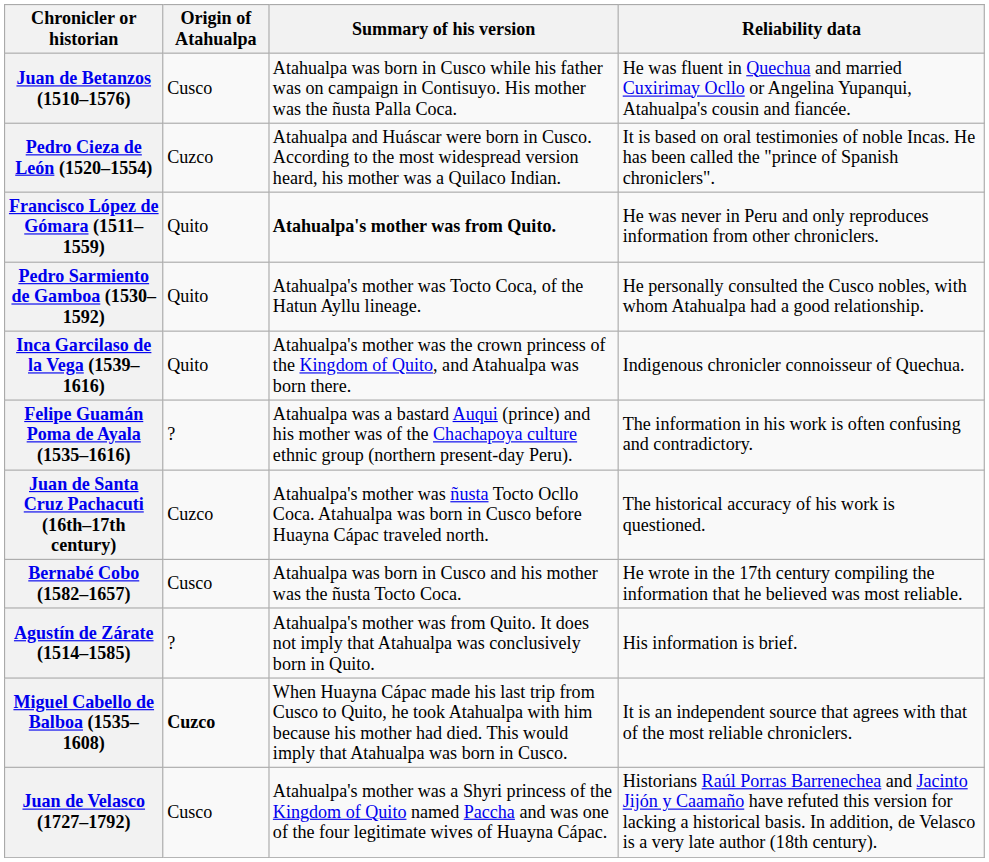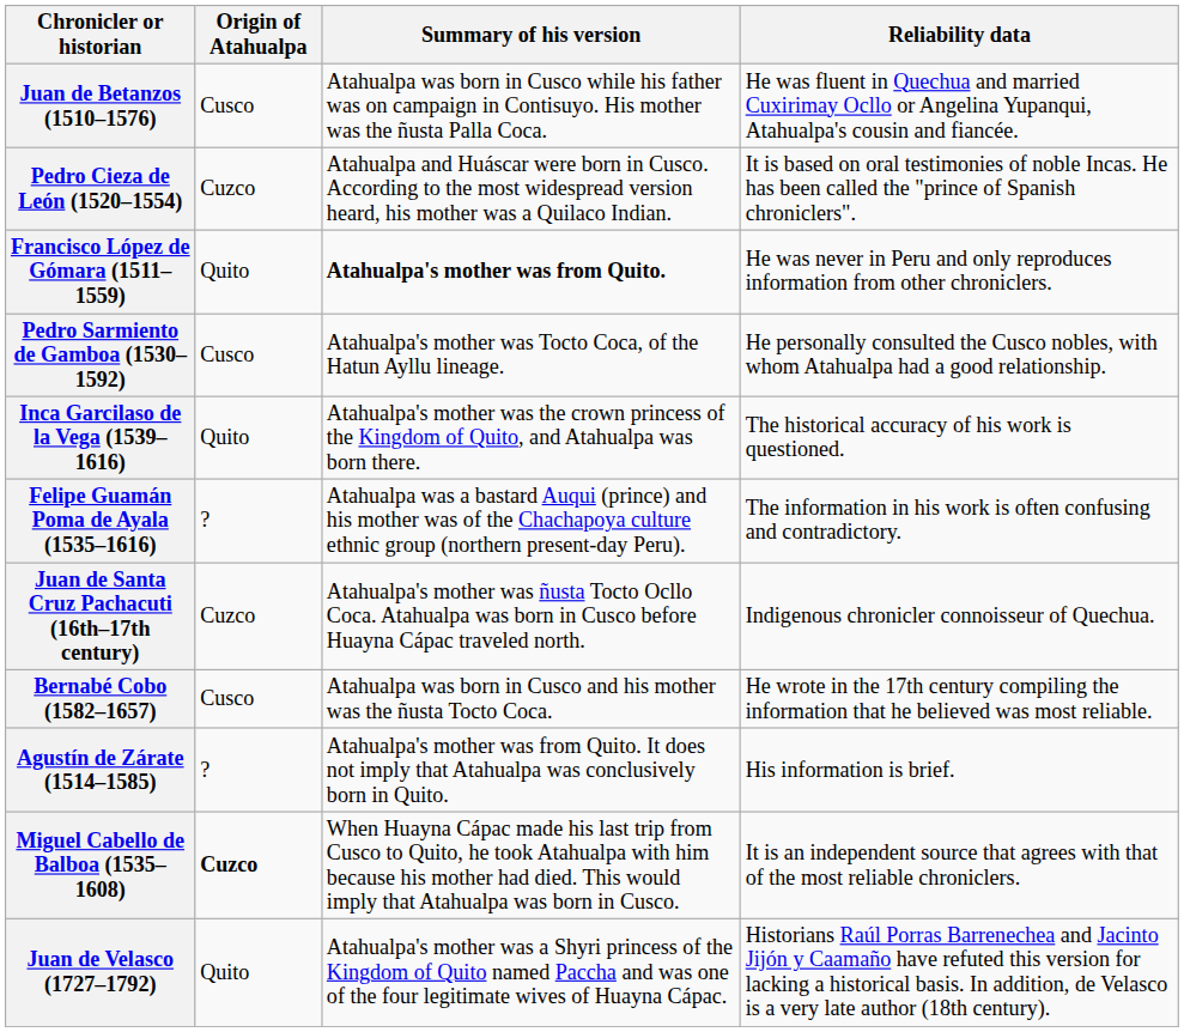Pedro Sarmiento de Gamboa (1530–1592) | Origin of Atahualpa: Quito -> Cusco
Inca Garcilaso de la Vega (1539–1616) | Reliability data: Indigenous chronicler connoisseur of Quechua. -> The historical accuracy of his work is questioned.
Juan de Santa Cruz Pachacuti (16th–17th century) | Reliability data: The historical accuracy of his work is questioned. -> Indigenous chronicler connoisseur of Quechua.
Juan de Velasco (1727–1792) | Origin of Atahualpa: Cusco -> Quito
